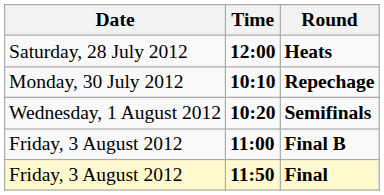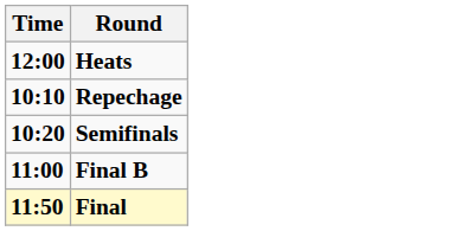- column: Date | Saturday, 28 July 2012 | Monday, 30 July 2012 | Wednesday, 1 August 2012 | Friday, 3 August 2012 | Friday, 3 August 2012
